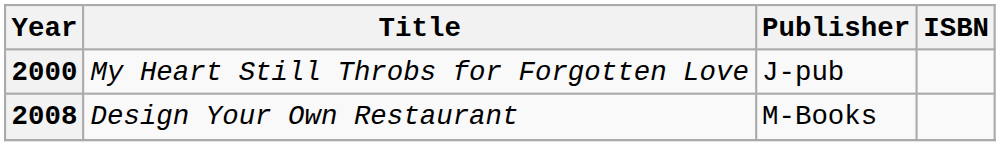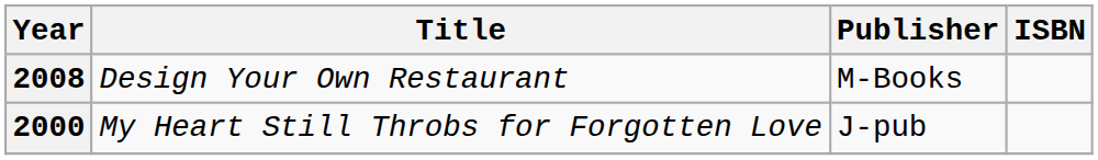rows swapped: 2000 <-> 2008
